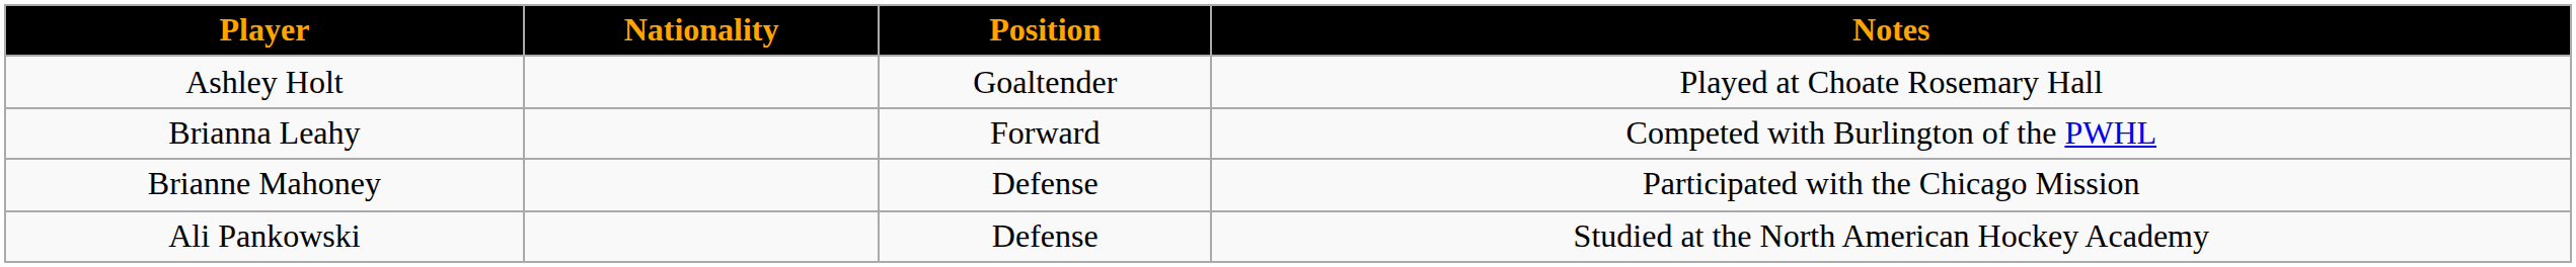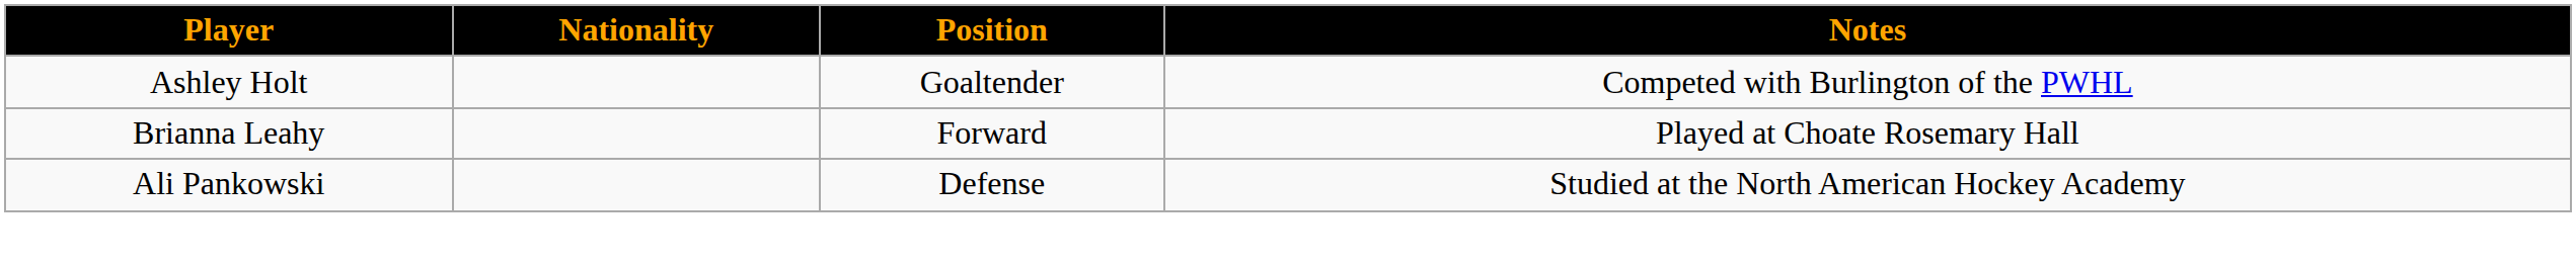Ashley Holt | Notes: Played at Choate Rosemary Hall -> Competed with Burlington of the PWHL
Brianna Leahy | Notes: Competed with Burlington of the PWHL -> Played at Choate Rosemary Hall
- row: Brianne Mahoney | Defense | Participated with the Chicago Mission
